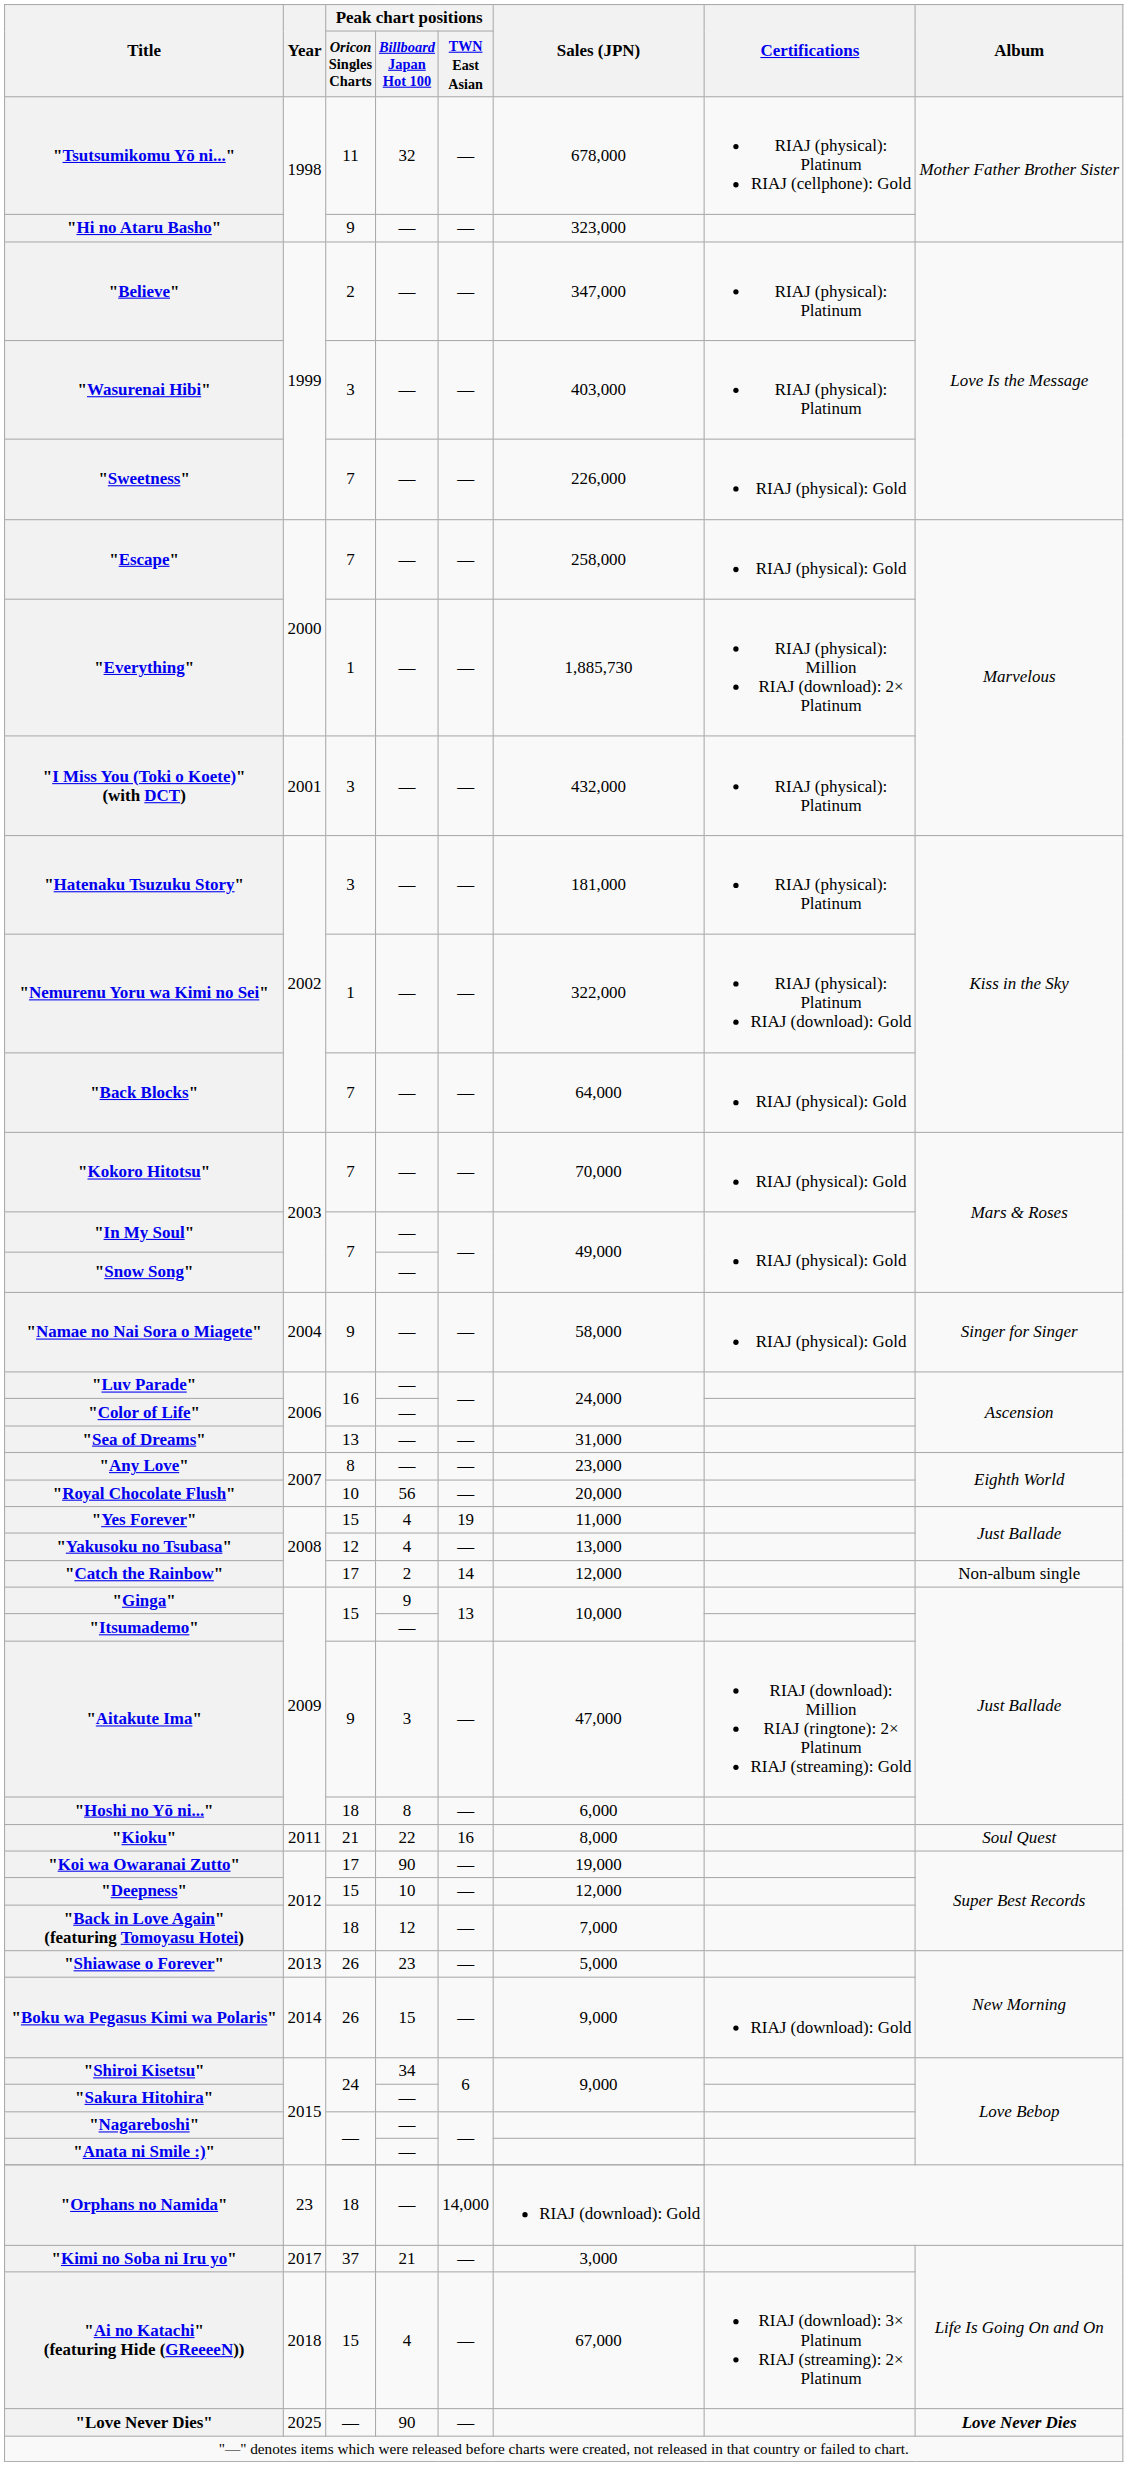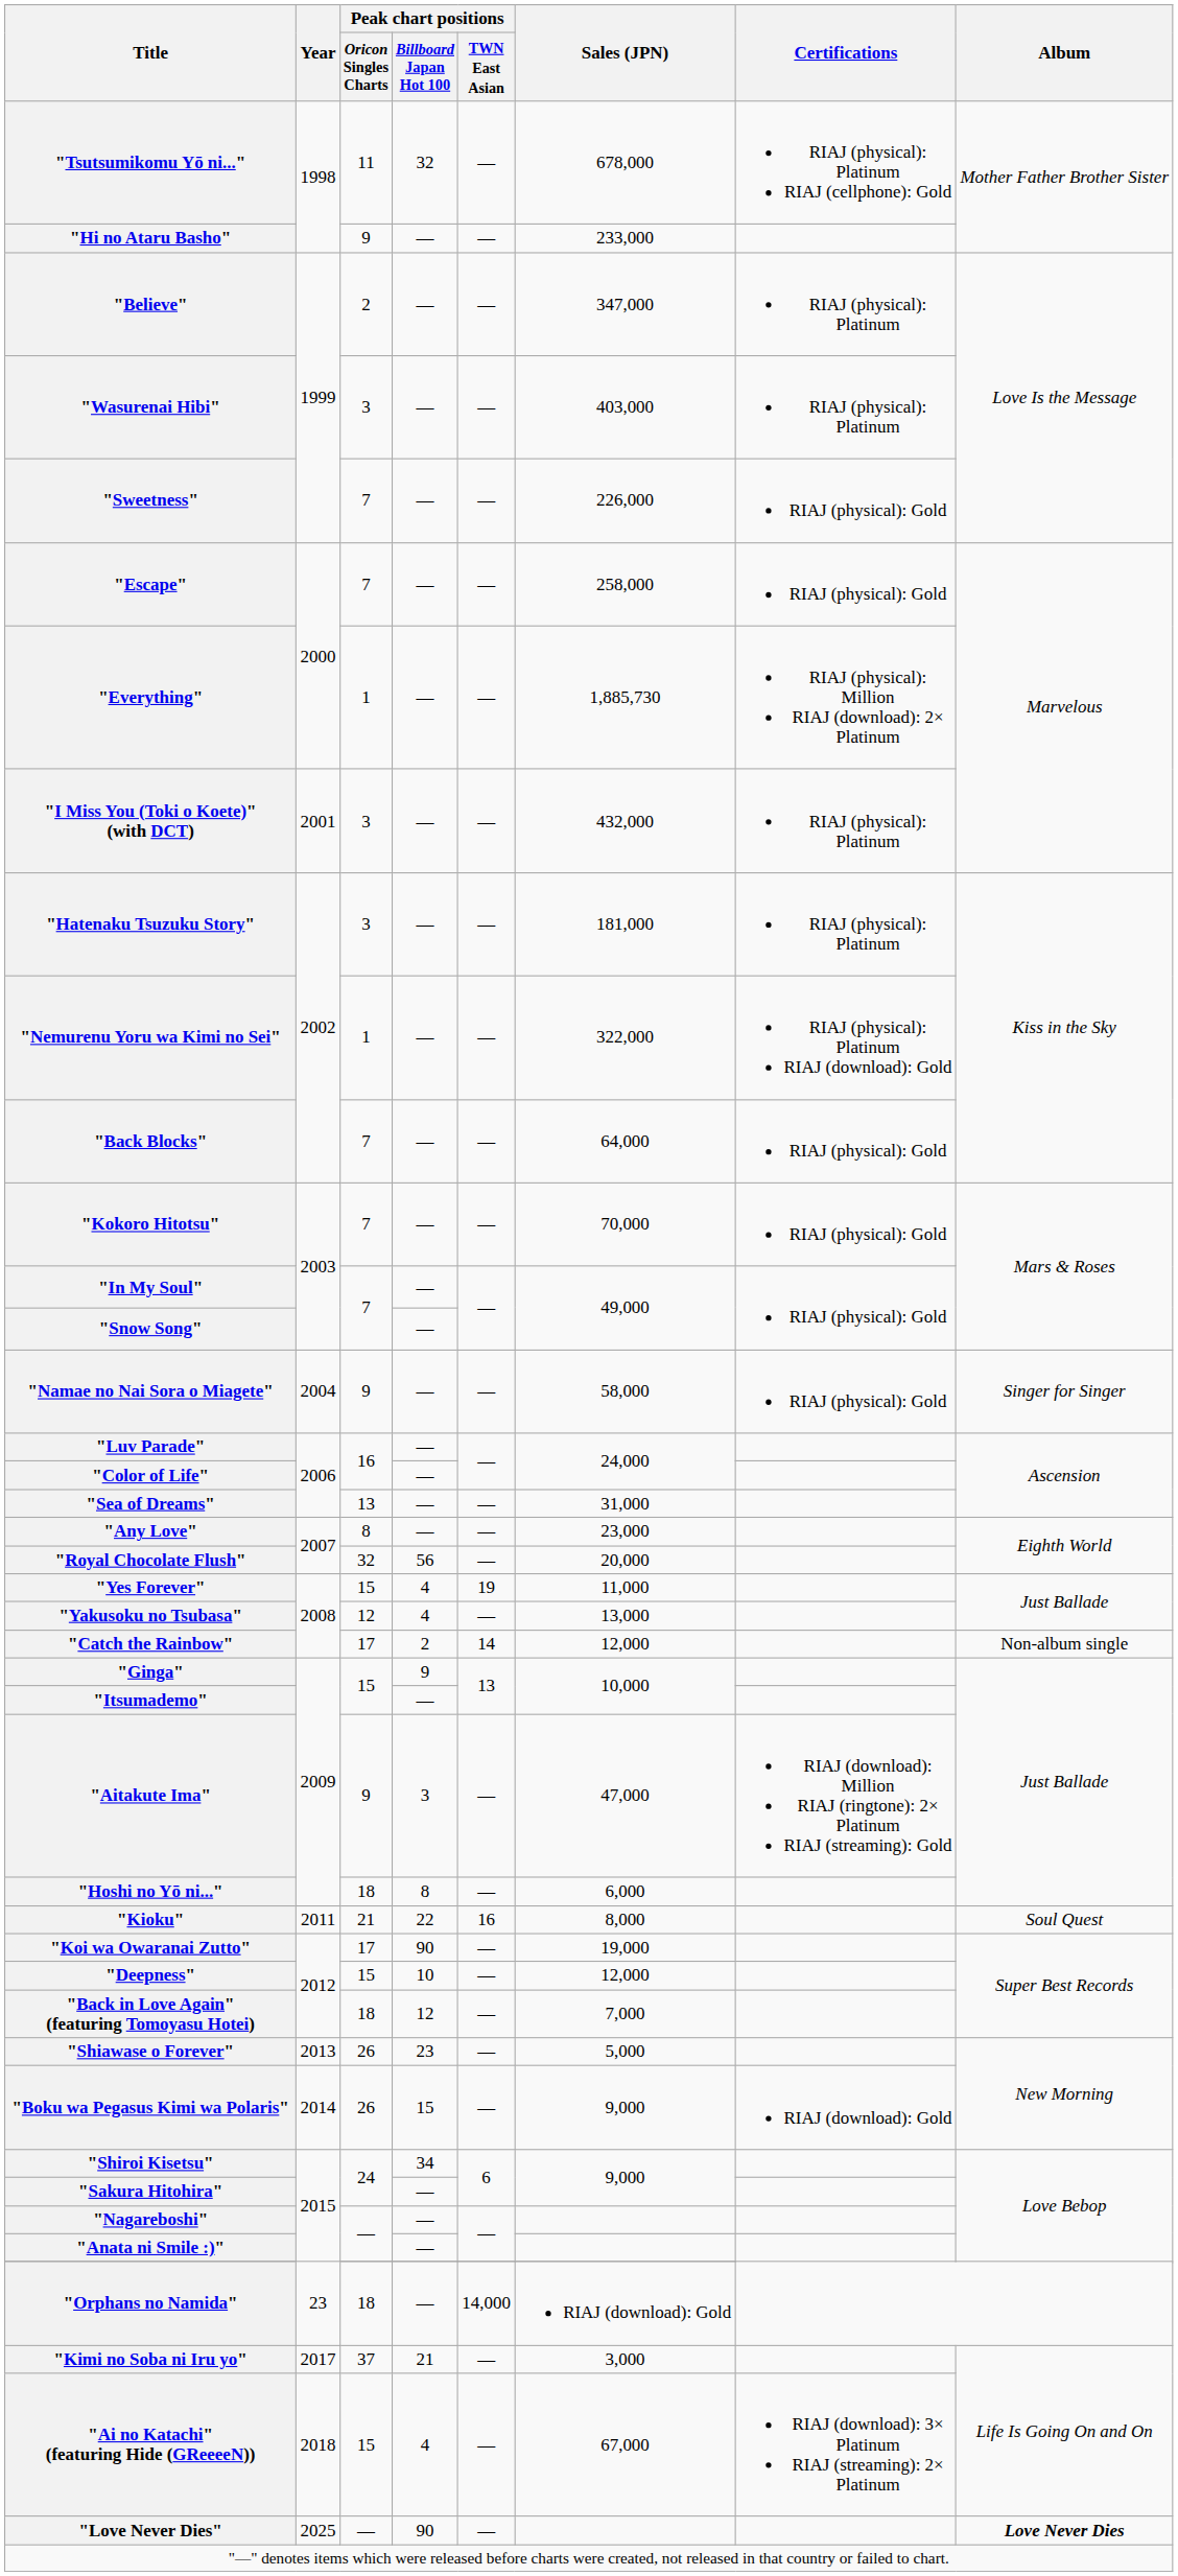"Hi no Ataru Basho" | Sales (JPN): 323,000 -> 233,000
"Royal Chocolate Flush" | Peak chart positions / Oricon Singles Charts: 10 -> 32
